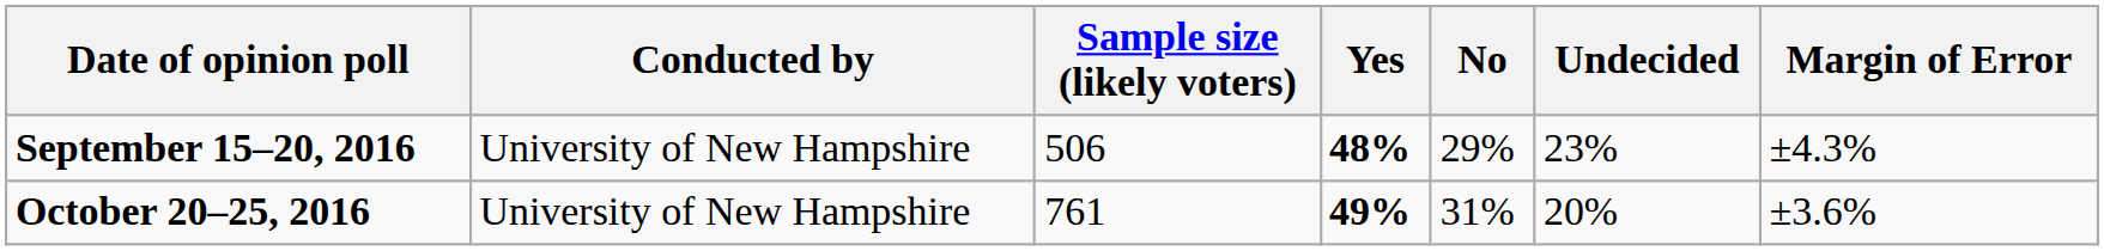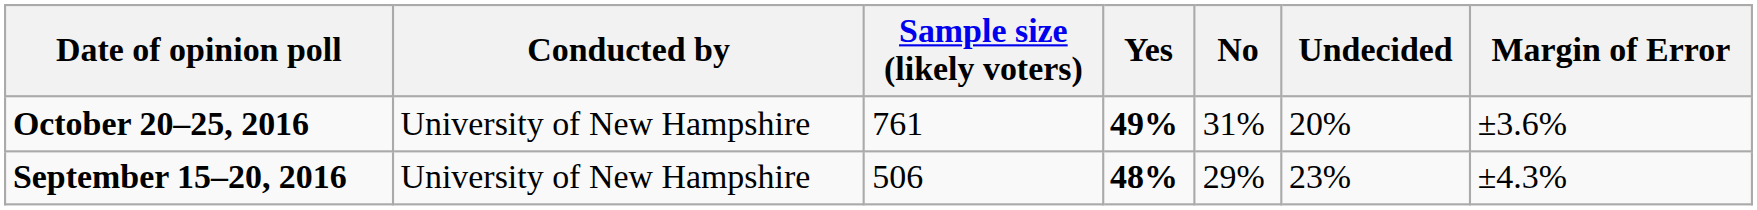rows swapped: October 20–25, 2016 <-> September 15–20, 2016
